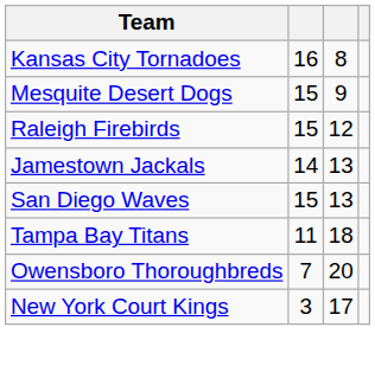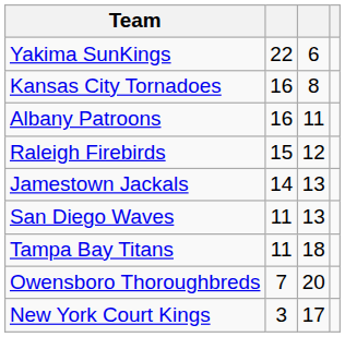+ row: Yakima SunKings | 22 | 6
- row: Mesquite Desert Dogs | 15 | 9
+ row: Albany Patroons | 16 | 11
San Diego Waves | column 2: 15 -> 11
